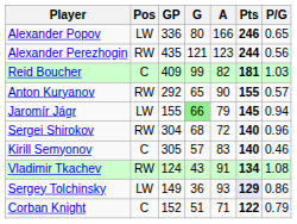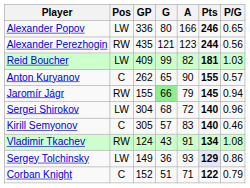Reid Boucher | Pos: C -> LW
Anton Kuryanov | Pos: RW -> C
Anton Kuryanov | GP: 292 -> 262
Jaromír Jágr | Pos: LW -> RW
Sergei Shirokov | Pos: RW -> LW
